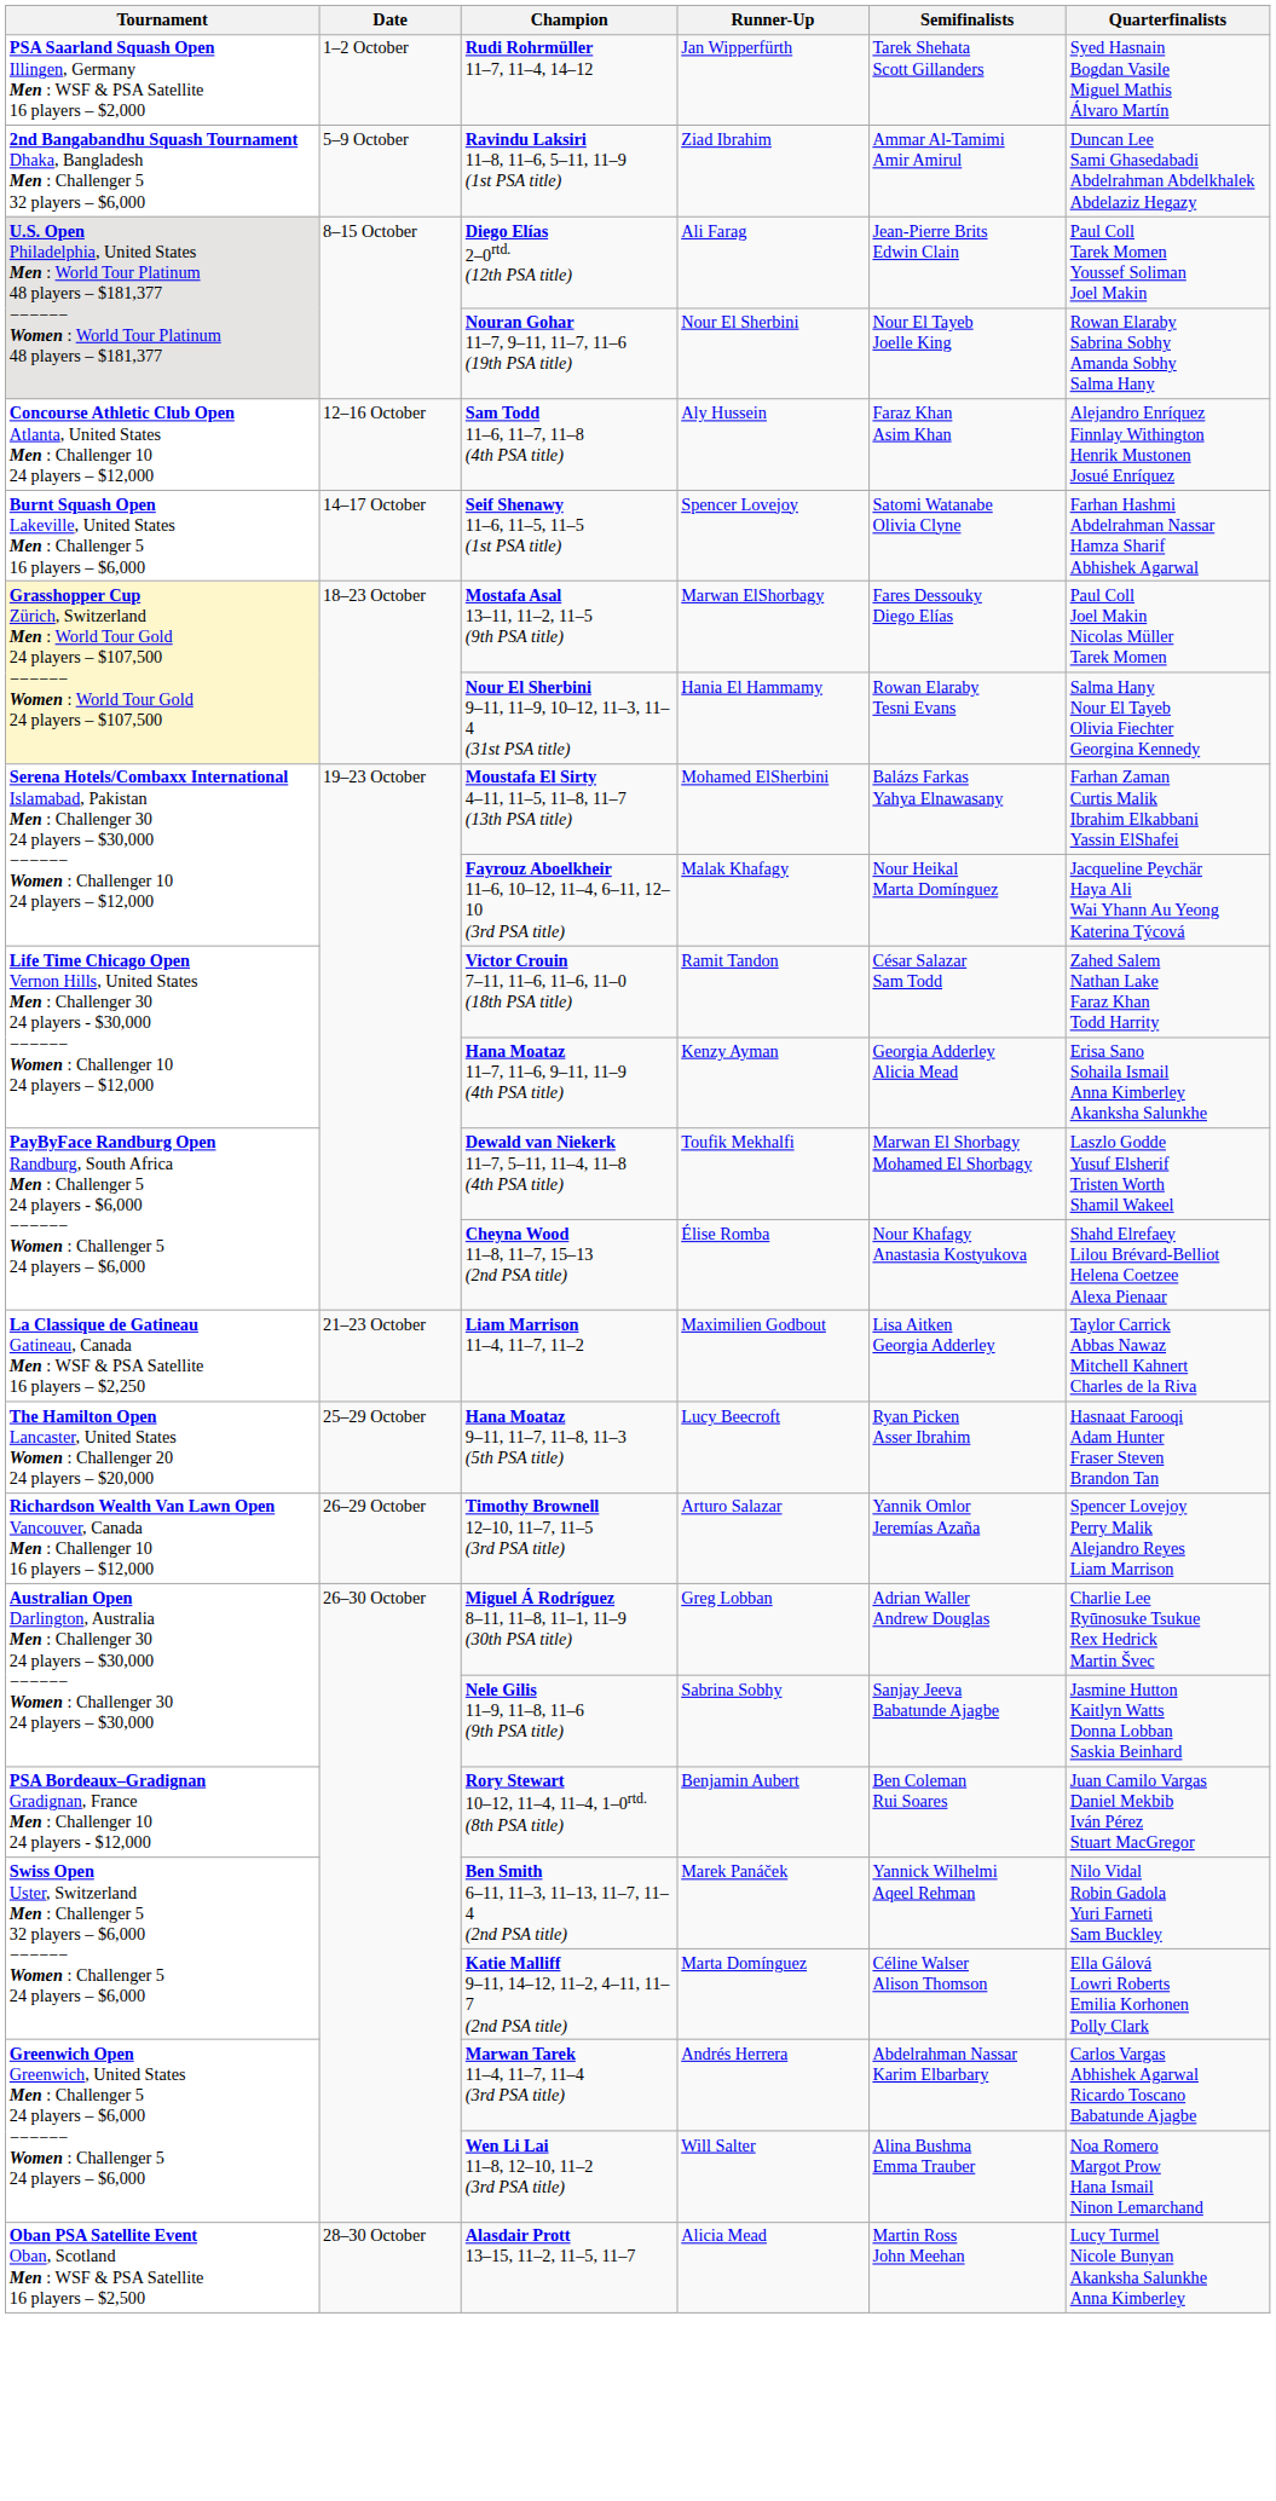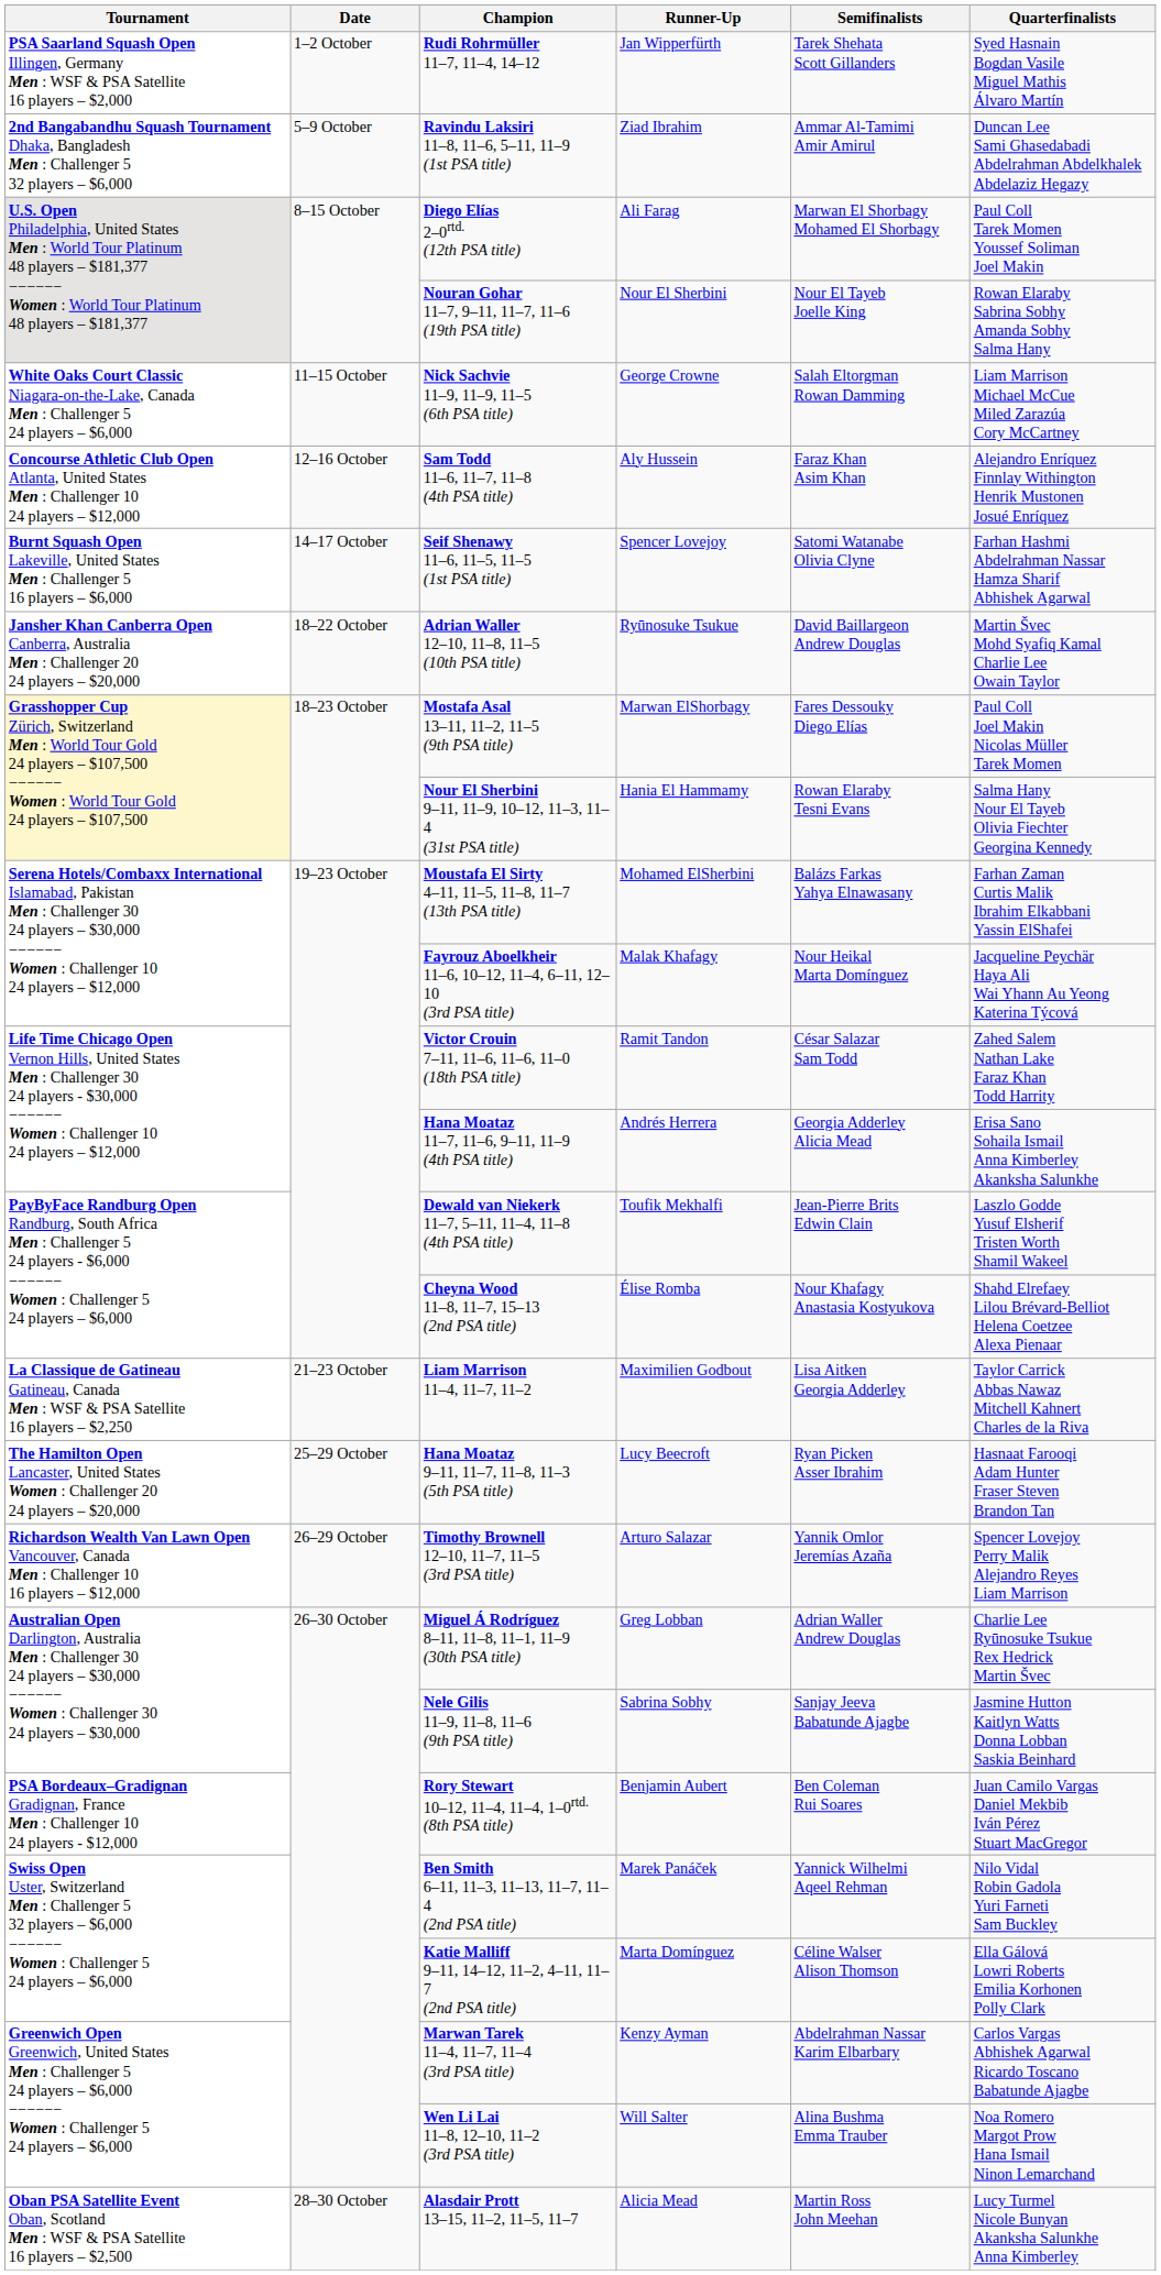Diego Elías 2–0rtd. (12th PSA title) | Semifinalists: Jean-Pierre Brits Edwin Clain -> Marwan El Shorbagy Mohamed El Shorbagy
+ row: White Oaks Court Classic Niagara-on-the-Lake, Canada Men : Challenger 5 24 players – $6,000 | 11–15 October | Nick Sachvie 11–9, 11–9, 11–5 (6th PSA title) | George Crowne | Salah Eltorgman Rowan Damming | Liam Marrison Michael McCue Miled Zarazúa Cory McCartney
+ row: Jansher Khan Canberra Open Canberra, Australia Men : Challenger 20 24 players – $20,000 | 18–22 October | Adrian Waller 12–10, 11–8, 11–5 (10th PSA title) | Ryūnosuke Tsukue | David Baillargeon Andrew Douglas | Martin Švec Mohd Syafiq Kamal Charlie Lee Owain Taylor
Hana Moataz 11–7, 11–6, 9–11, 11–9 (4th PSA title) | Runner-Up: Kenzy Ayman -> Andrés Herrera
Dewald van Niekerk 11–7, 5–11, 11–4, 11–8 (4th PSA title) | Semifinalists: Marwan El Shorbagy Mohamed El Shorbagy -> Jean-Pierre Brits Edwin Clain
Marwan Tarek 11–4, 11–7, 11–4 (3rd PSA title) | Runner-Up: Andrés Herrera -> Kenzy Ayman
